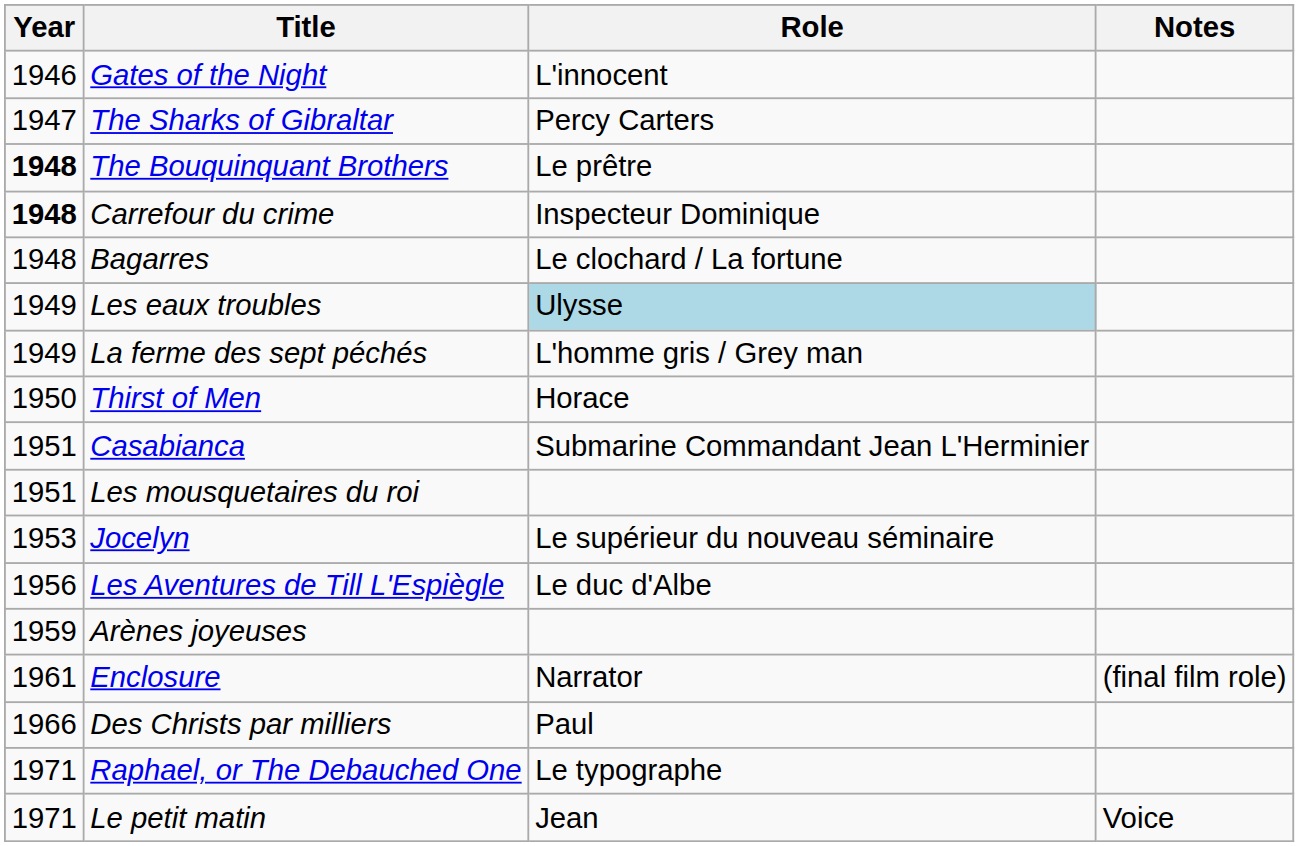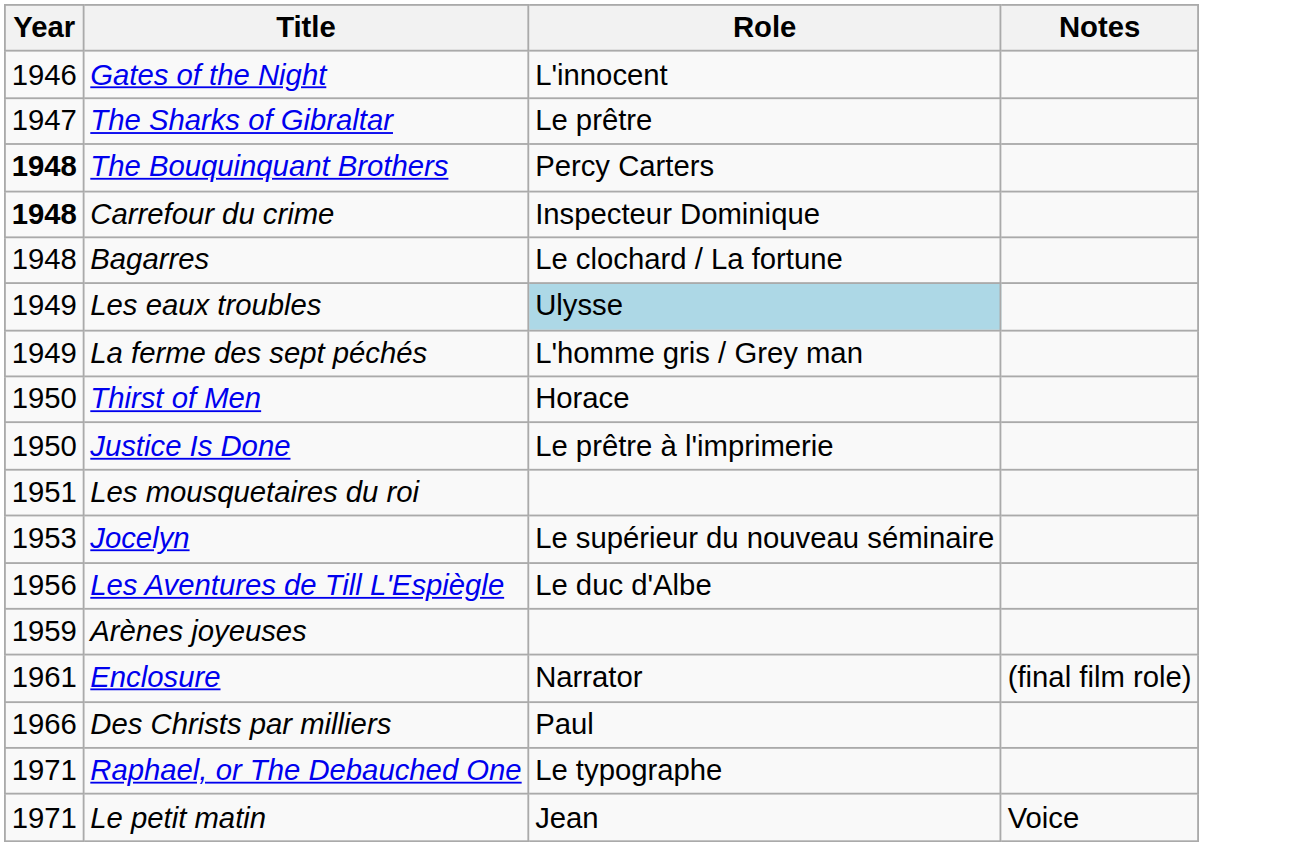The Sharks of Gibraltar | Role: Percy Carters -> Le prêtre
The Bouquinquant Brothers | Role: Le prêtre -> Percy Carters
+ row: 1950 | Justice Is Done | Le prêtre à l'imprimerie
- row: 1951 | Casabianca | Submarine Commandant Jean L'Herminier
